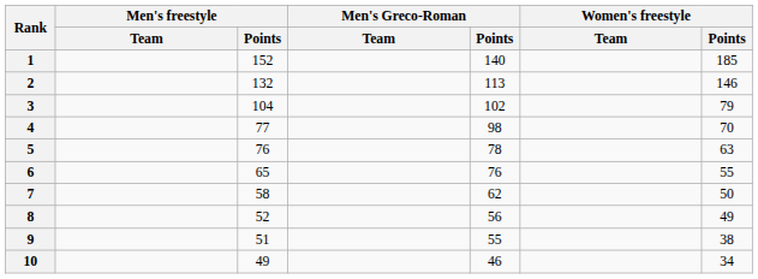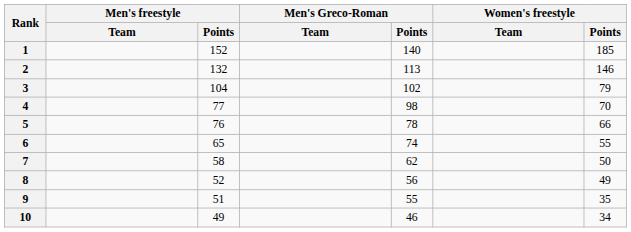5 | Women's freestyle / Points: 63 -> 66
6 | Men's Greco-Roman / Points: 76 -> 74
9 | Women's freestyle / Points: 38 -> 35
